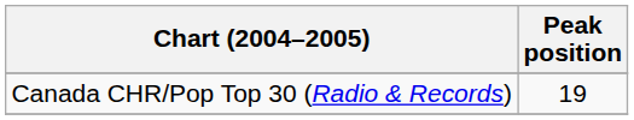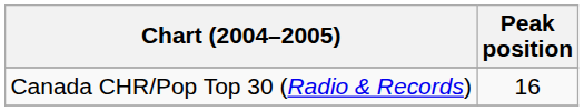Canada CHR/Pop Top 30 (Radio & Records) | Peak position: 19 -> 16
